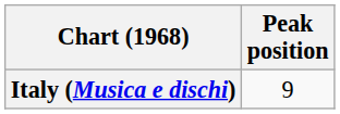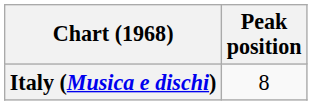Italy (Musica e dischi) | Peak position: 9 -> 8
